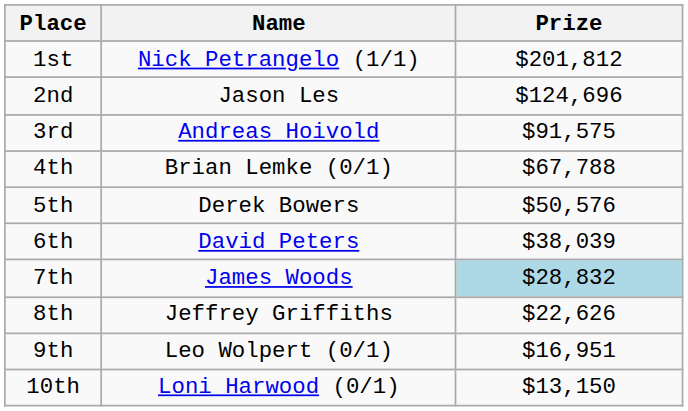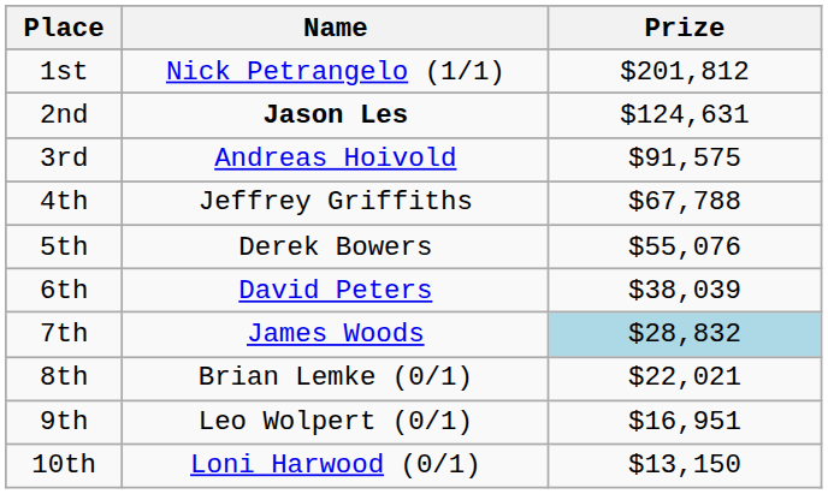2nd | Name: normal -> bold
2nd | Prize: $124,696 -> $124,631
4th | Name: Brian Lemke (0/1) -> Jeffrey Griffiths
5th | Prize: $50,576 -> $55,076
8th | Name: Jeffrey Griffiths -> Brian Lemke (0/1)
8th | Prize: $22,626 -> $22,021
